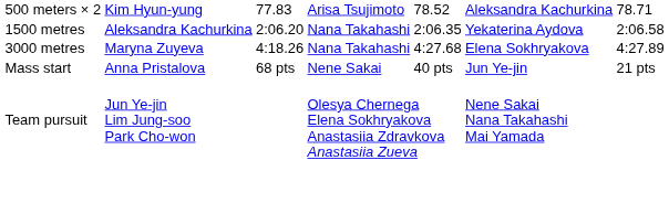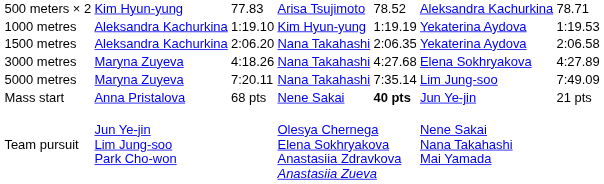+ row: 1000 metres | Aleksandra Kachurkina | 1:19.10 | Kim Hyun-yung | 1:19.19 | Yekaterina Aydova | 1:19.53
+ row: 5000 metres | Maryna Zuyeva | 7:20.11 | Nana Takahashi | 7:35.14 | Lim Jung-soo | 7:49.09
Mass start | column 5: normal -> bold
